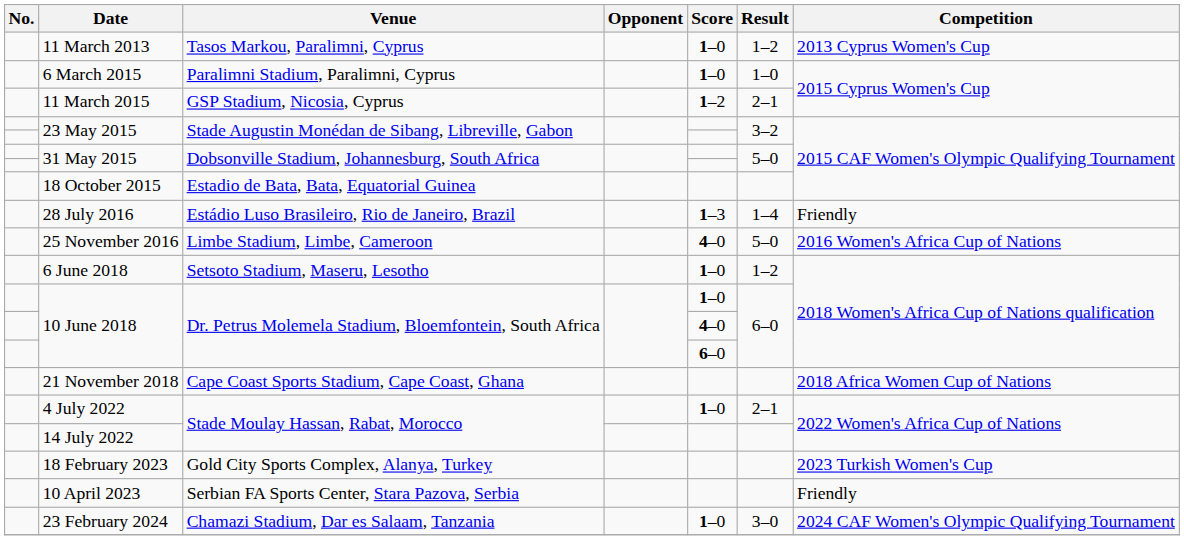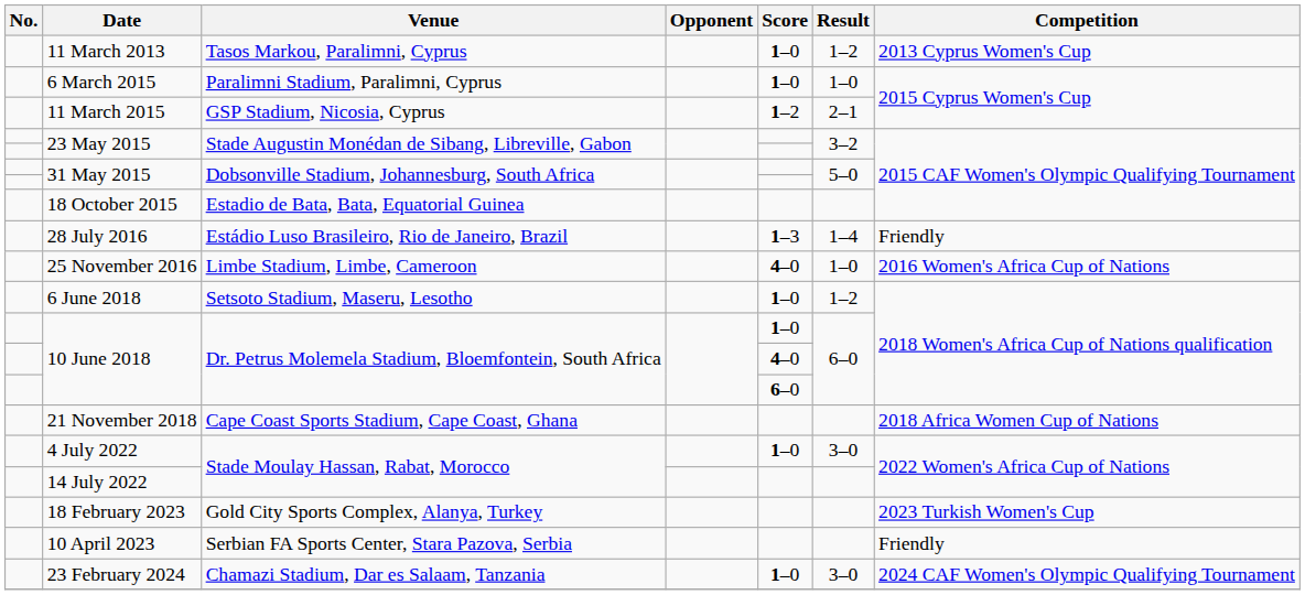25 November 2016 | Result: 5–0 -> 1–0
4 July 2022 | Result: 2–1 -> 3–0
